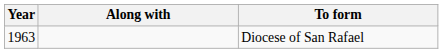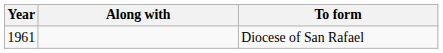Diocese of San Rafael | Year: 1963 -> 1961
